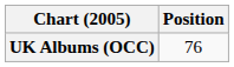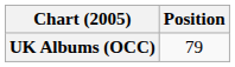UK Albums (OCC) | Position: 76 -> 79
